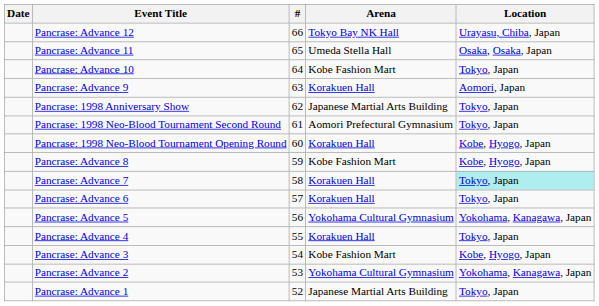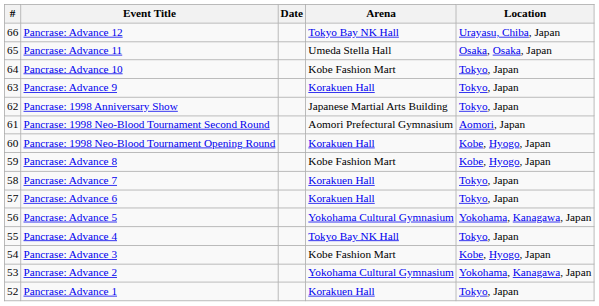columns swapped: # <-> Date
Pancrase: Advance 9 | Location: Aomori, Japan -> Tokyo, Japan
Pancrase: 1998 Neo-Blood Tournament Second Round | Location: Tokyo, Japan -> Aomori, Japan
Pancrase: Advance 7 | Location: paleturquoise background -> no background
Pancrase: Advance 4 | Arena: Korakuen Hall -> Tokyo Bay NK Hall
Pancrase: Advance 1 | Arena: Japanese Martial Arts Building -> Korakuen Hall
